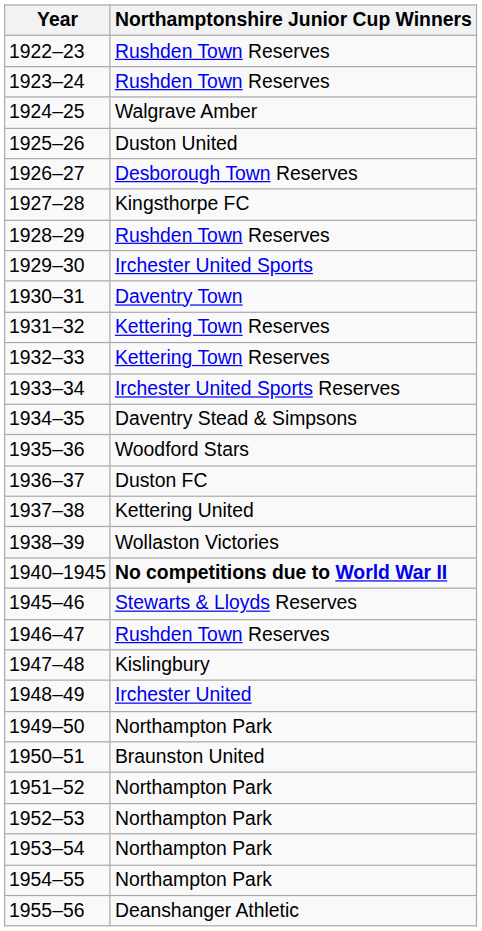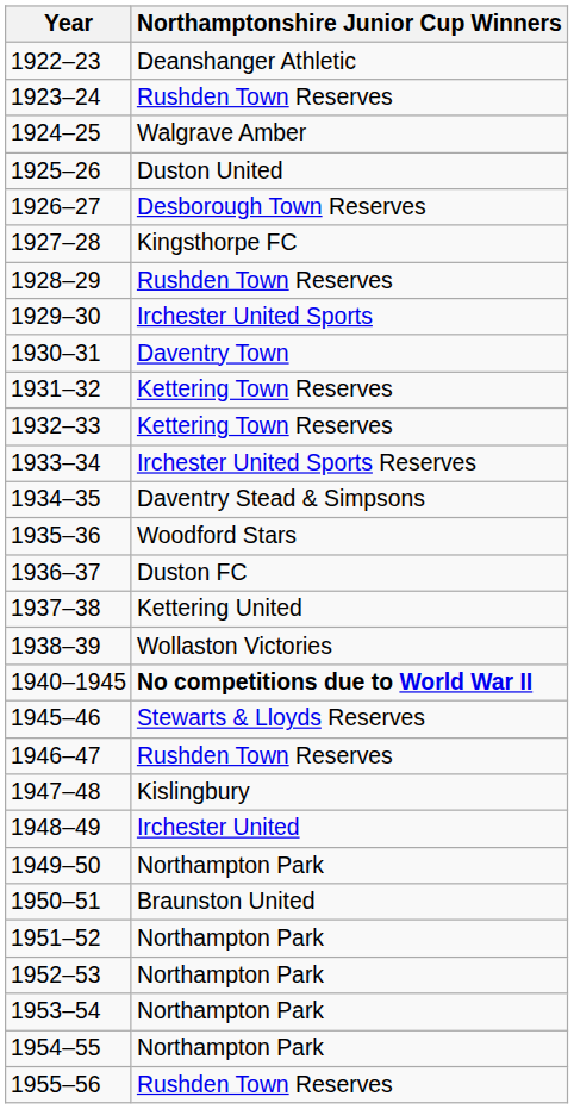1922–23 | Northamptonshire Junior Cup Winners: Rushden Town Reserves -> Deanshanger Athletic
1955–56 | Northamptonshire Junior Cup Winners: Deanshanger Athletic -> Rushden Town Reserves
